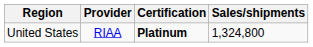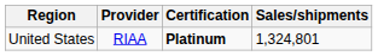United States | Sales/shipments: 1,324,800 -> 1,324,801
